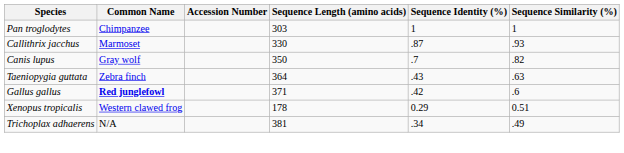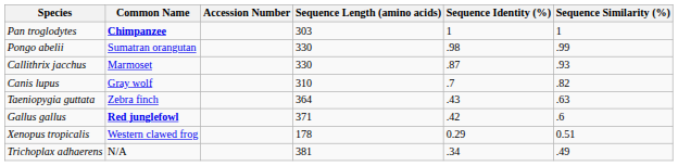Pan troglodytes | Common Name: normal -> bold
+ row: Pongo abelii | Sumatran orangutan | 330 | .98 | .99
Canis lupus | Sequence Length (amino acids): 350 -> 310
